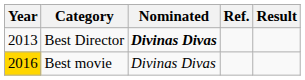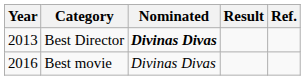columns swapped: Result <-> Ref.
Best movie | Year: gold background -> no background
